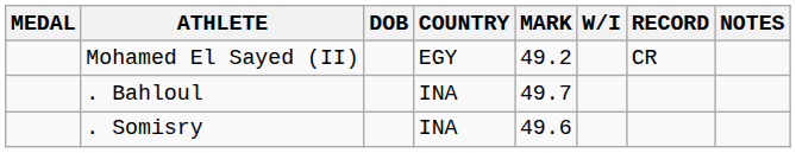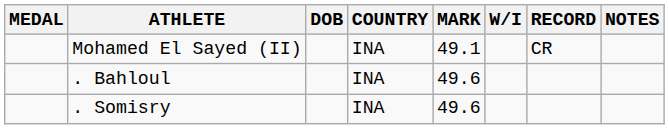Mohamed El Sayed (II) | COUNTRY: EGY -> INA
Mohamed El Sayed (II) | MARK: 49.2 -> 49.1
. Bahloul | MARK: 49.7 -> 49.6
